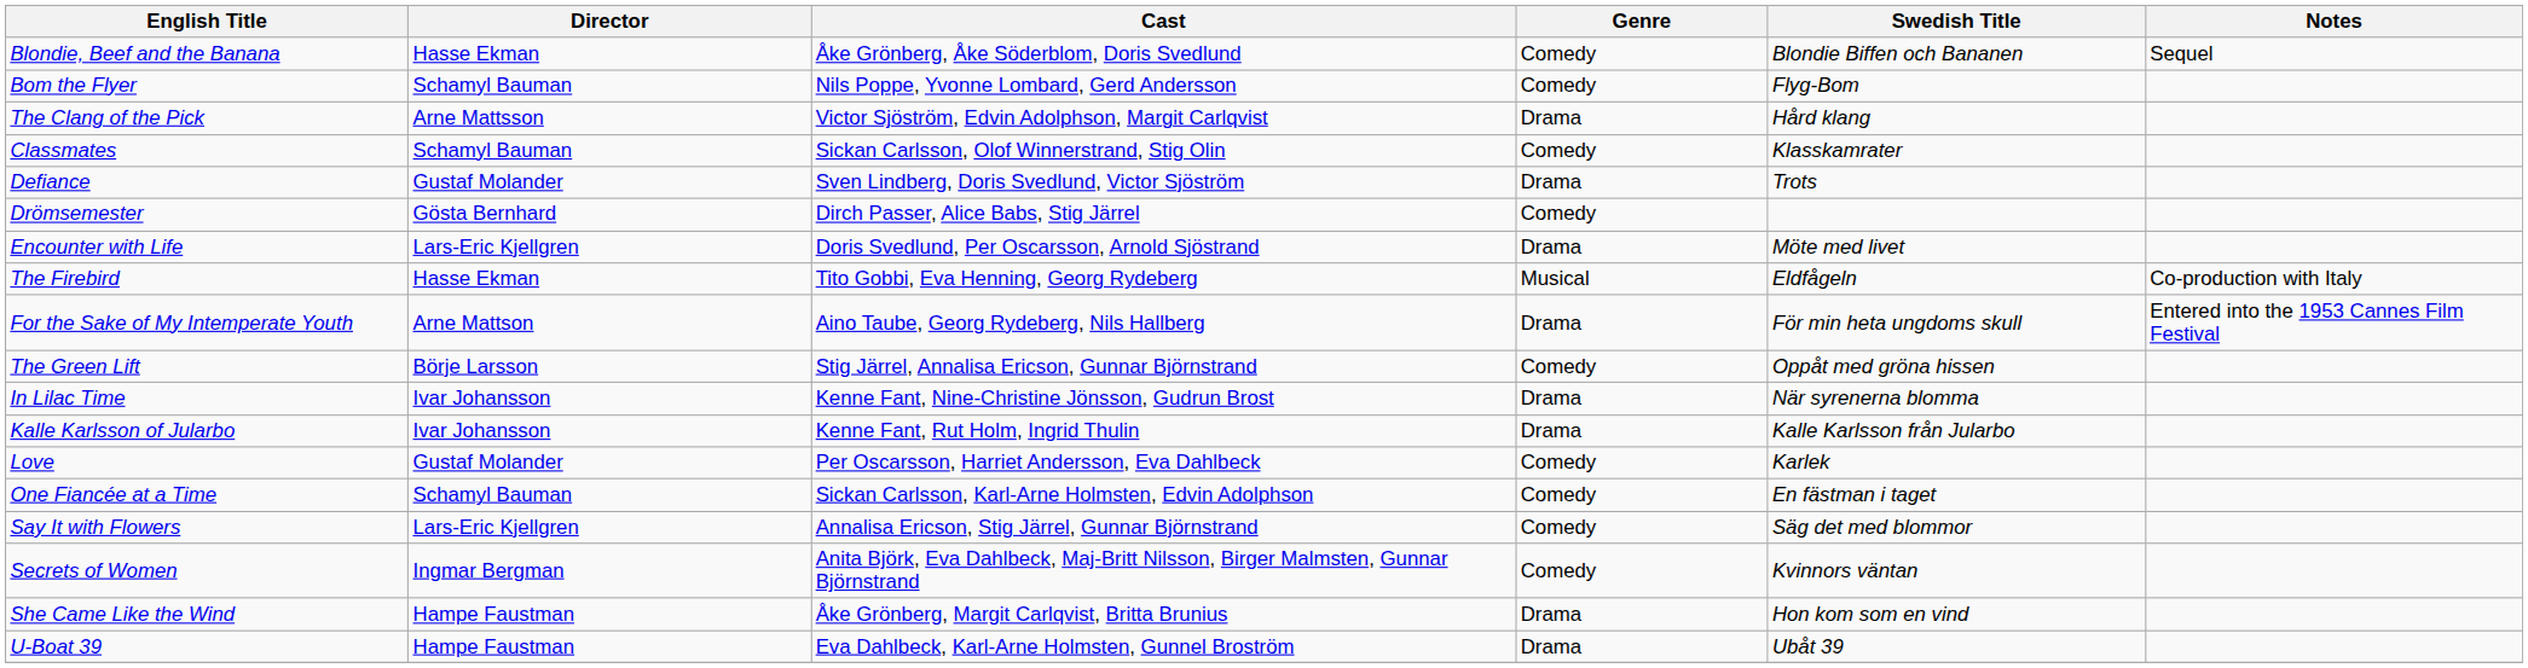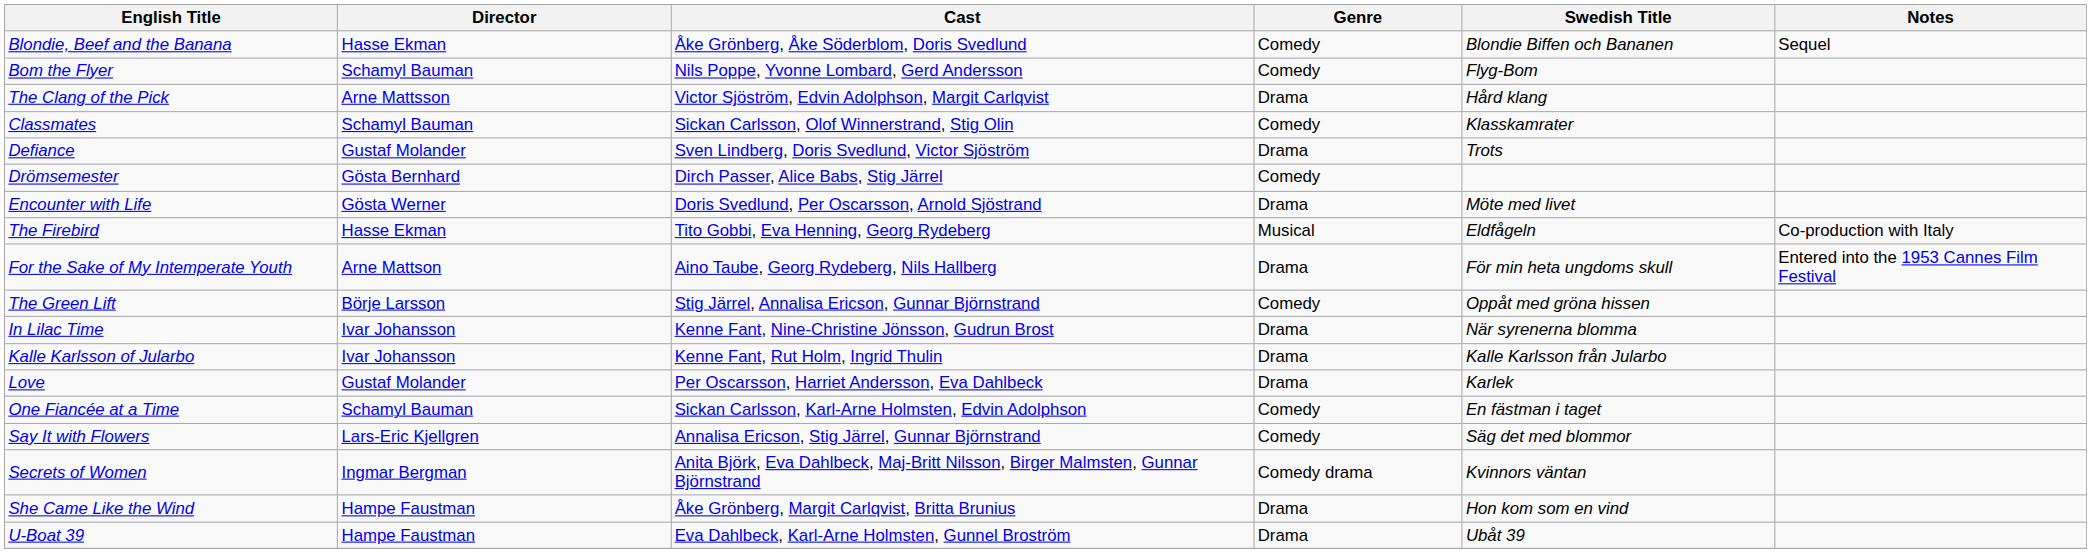Encounter with Life | Director: Lars-Eric Kjellgren -> Gösta Werner
Love | Genre: Comedy -> Drama
Secrets of Women | Genre: Comedy -> Comedy drama
